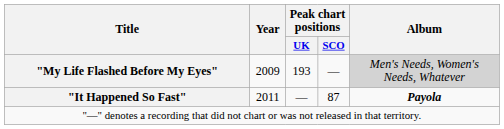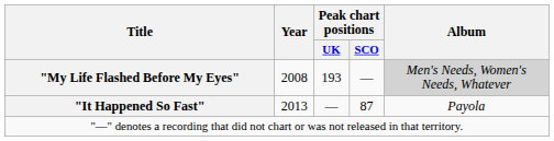"My Life Flashed Before My Eyes" | Year: 2009 -> 2008
"It Happened So Fast" | Year: 2011 -> 2013
"It Happened So Fast" | Album: bold -> normal
